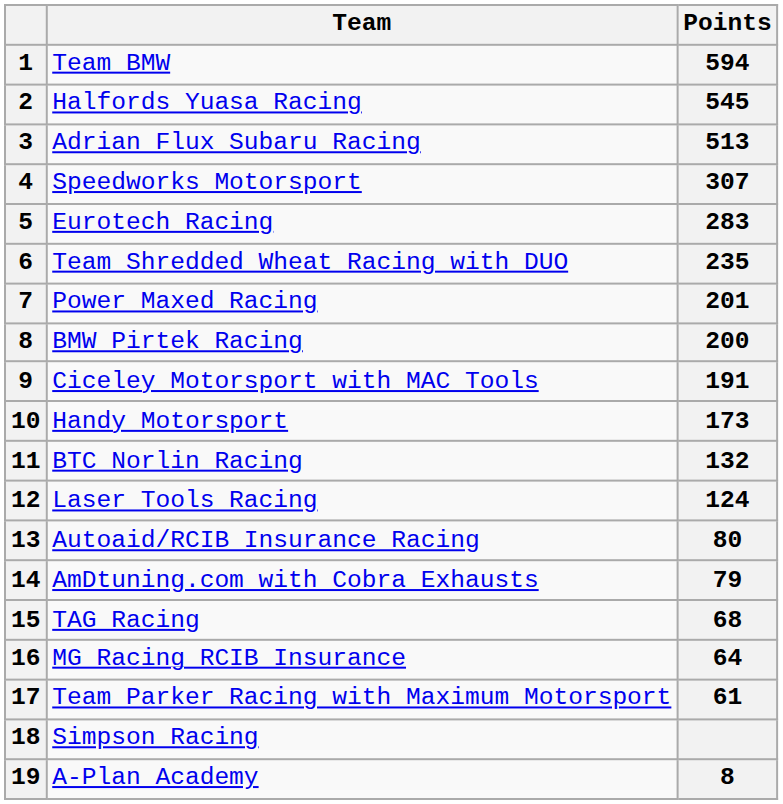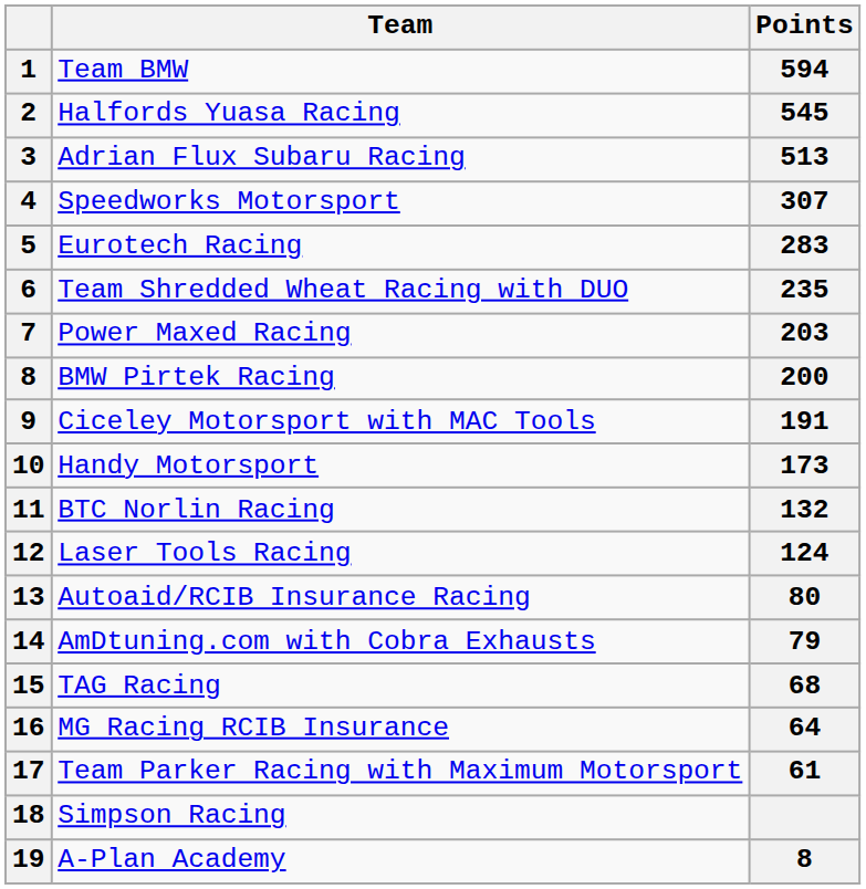Power Maxed Racing | Points: 201 -> 203
